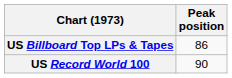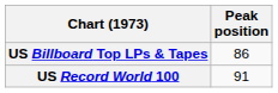US Record World 100 | Peak position: 90 -> 91
